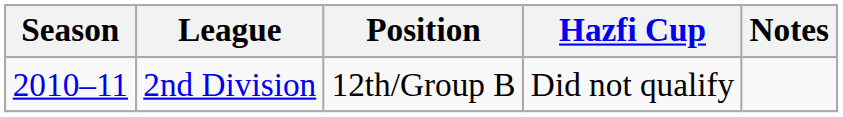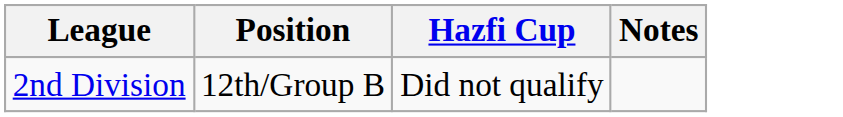- column: Season | 2010–11
